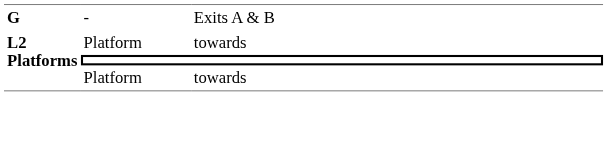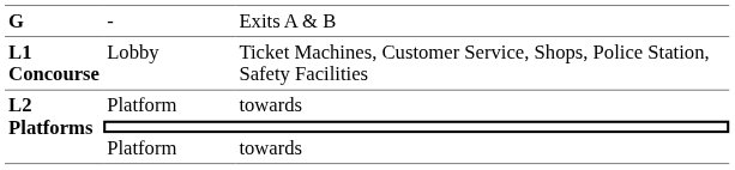+ row: L1 Concourse | Lobby | Ticket Machines, Customer Service, Shops, Police Station, Safety Facilities
